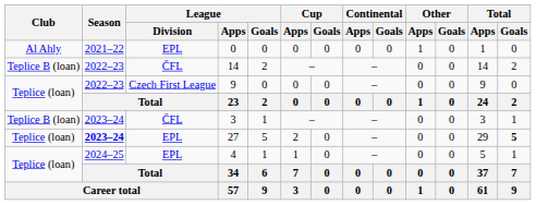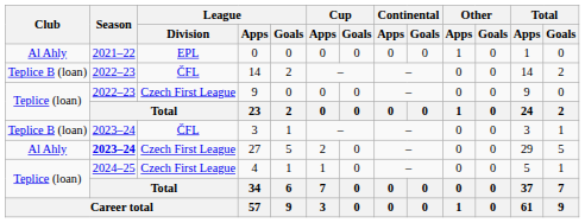27 | Club: Teplice (loan) -> Al Ahly
27 | League / Division: EPL -> Czech First League
27 | Total / Goals: bold -> normal
4 | League / Division: EPL -> Czech First League
